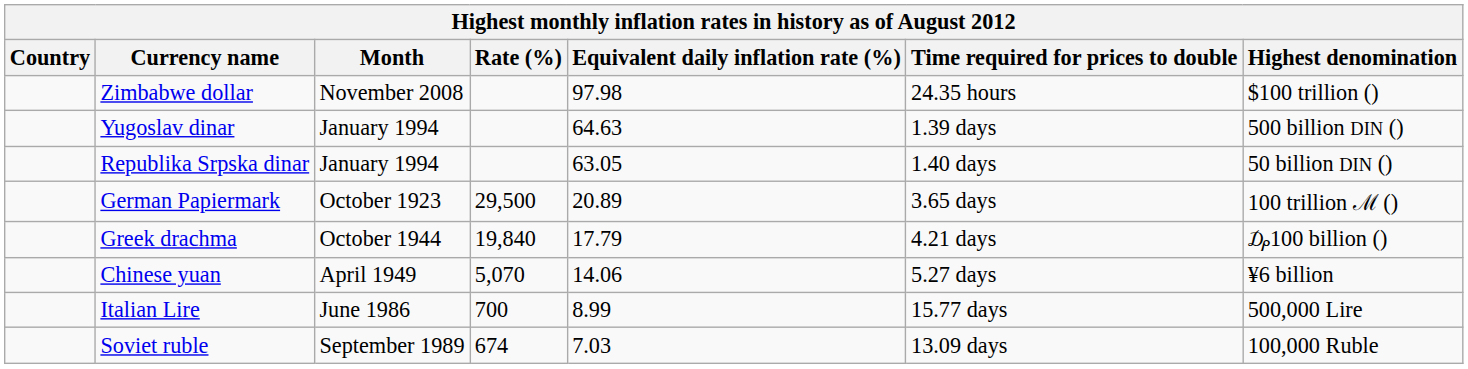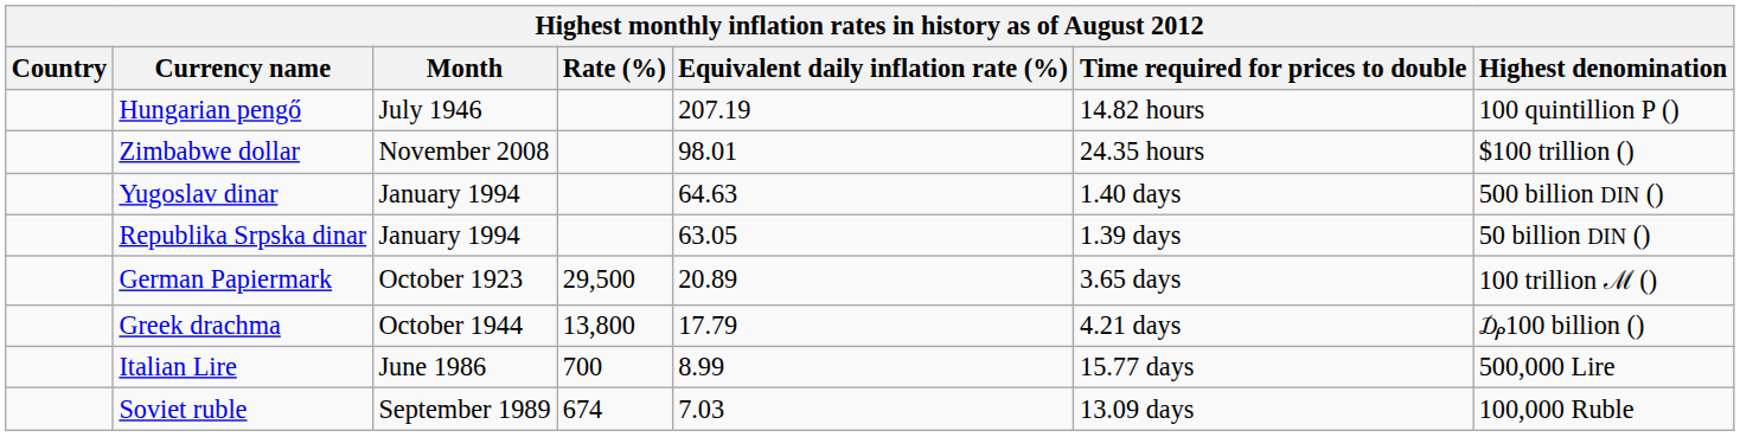+ row: Hungarian pengő | July 1946 | 207.19 | 14.82 hours | 100 quintillion P ()
Zimbabwe dollar | Equivalent daily inflation rate (%): 97.98 -> 98.01
Yugoslav dinar | Time required for prices to double: 1.39 days -> 1.40 days
Republika Srpska dinar | Time required for prices to double: 1.40 days -> 1.39 days
Greek drachma | Rate (%): 19,840 -> 13,800
- row: Chinese yuan | April 1949 | 5,070 | 14.06 | 5.27 days | ¥6 billion
